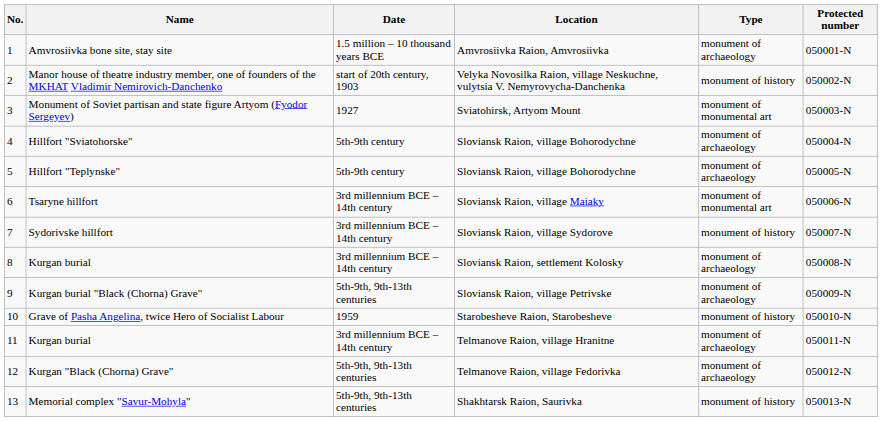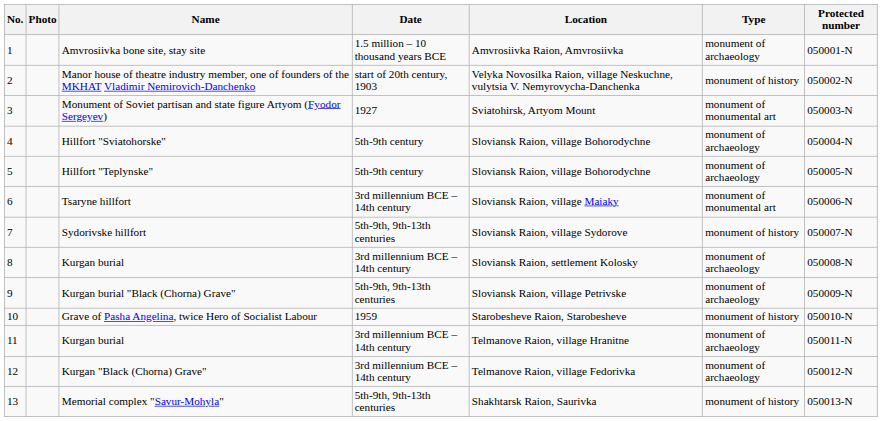+ column: Photo
Sydorivske hillfort | Date: 3rd millennium BCE – 14th century -> 5th-9th, 9th-13th centuries
Kurgan "Black (Chorna) Grave" | Date: 5th-9th, 9th-13th centuries -> 3rd millennium BCE – 14th century
